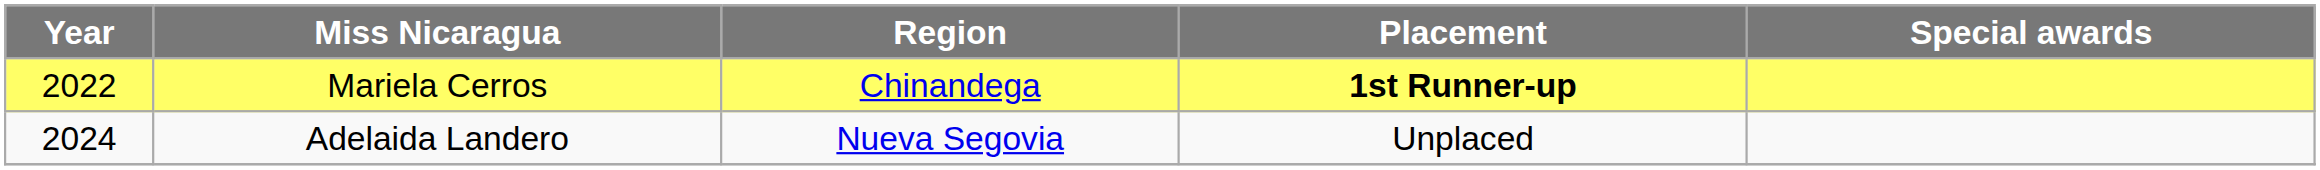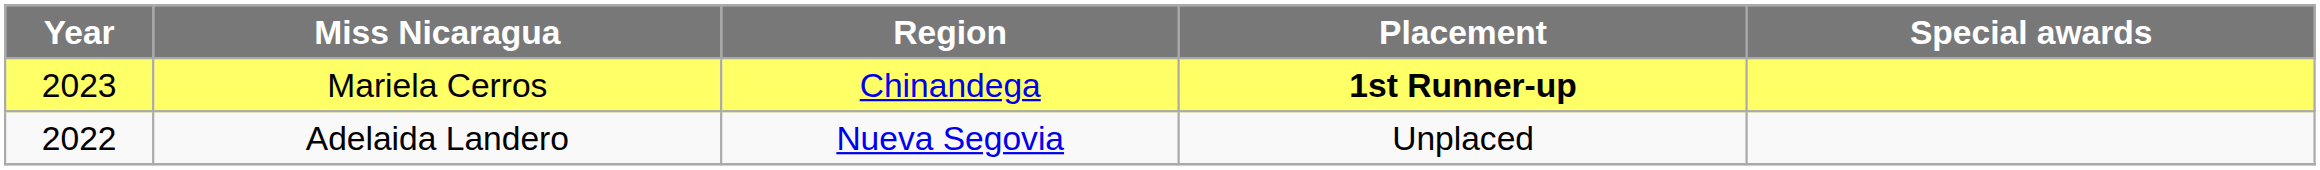Mariela Cerros | Year: 2022 -> 2023
Adelaida Landero | Year: 2024 -> 2022
